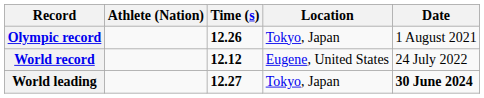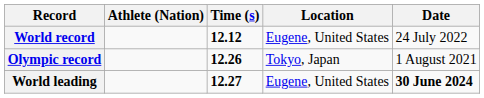rows swapped: World record <-> Olympic record
World leading | Location: Tokyo, Japan -> Eugene, United States
